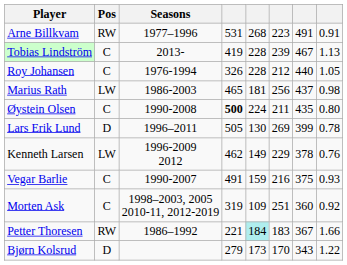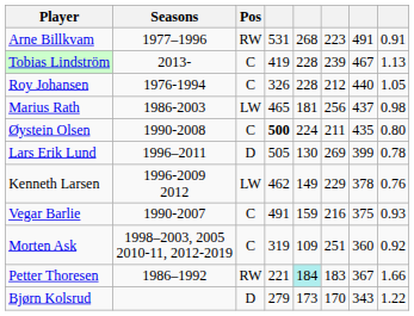columns swapped: Seasons <-> Pos
